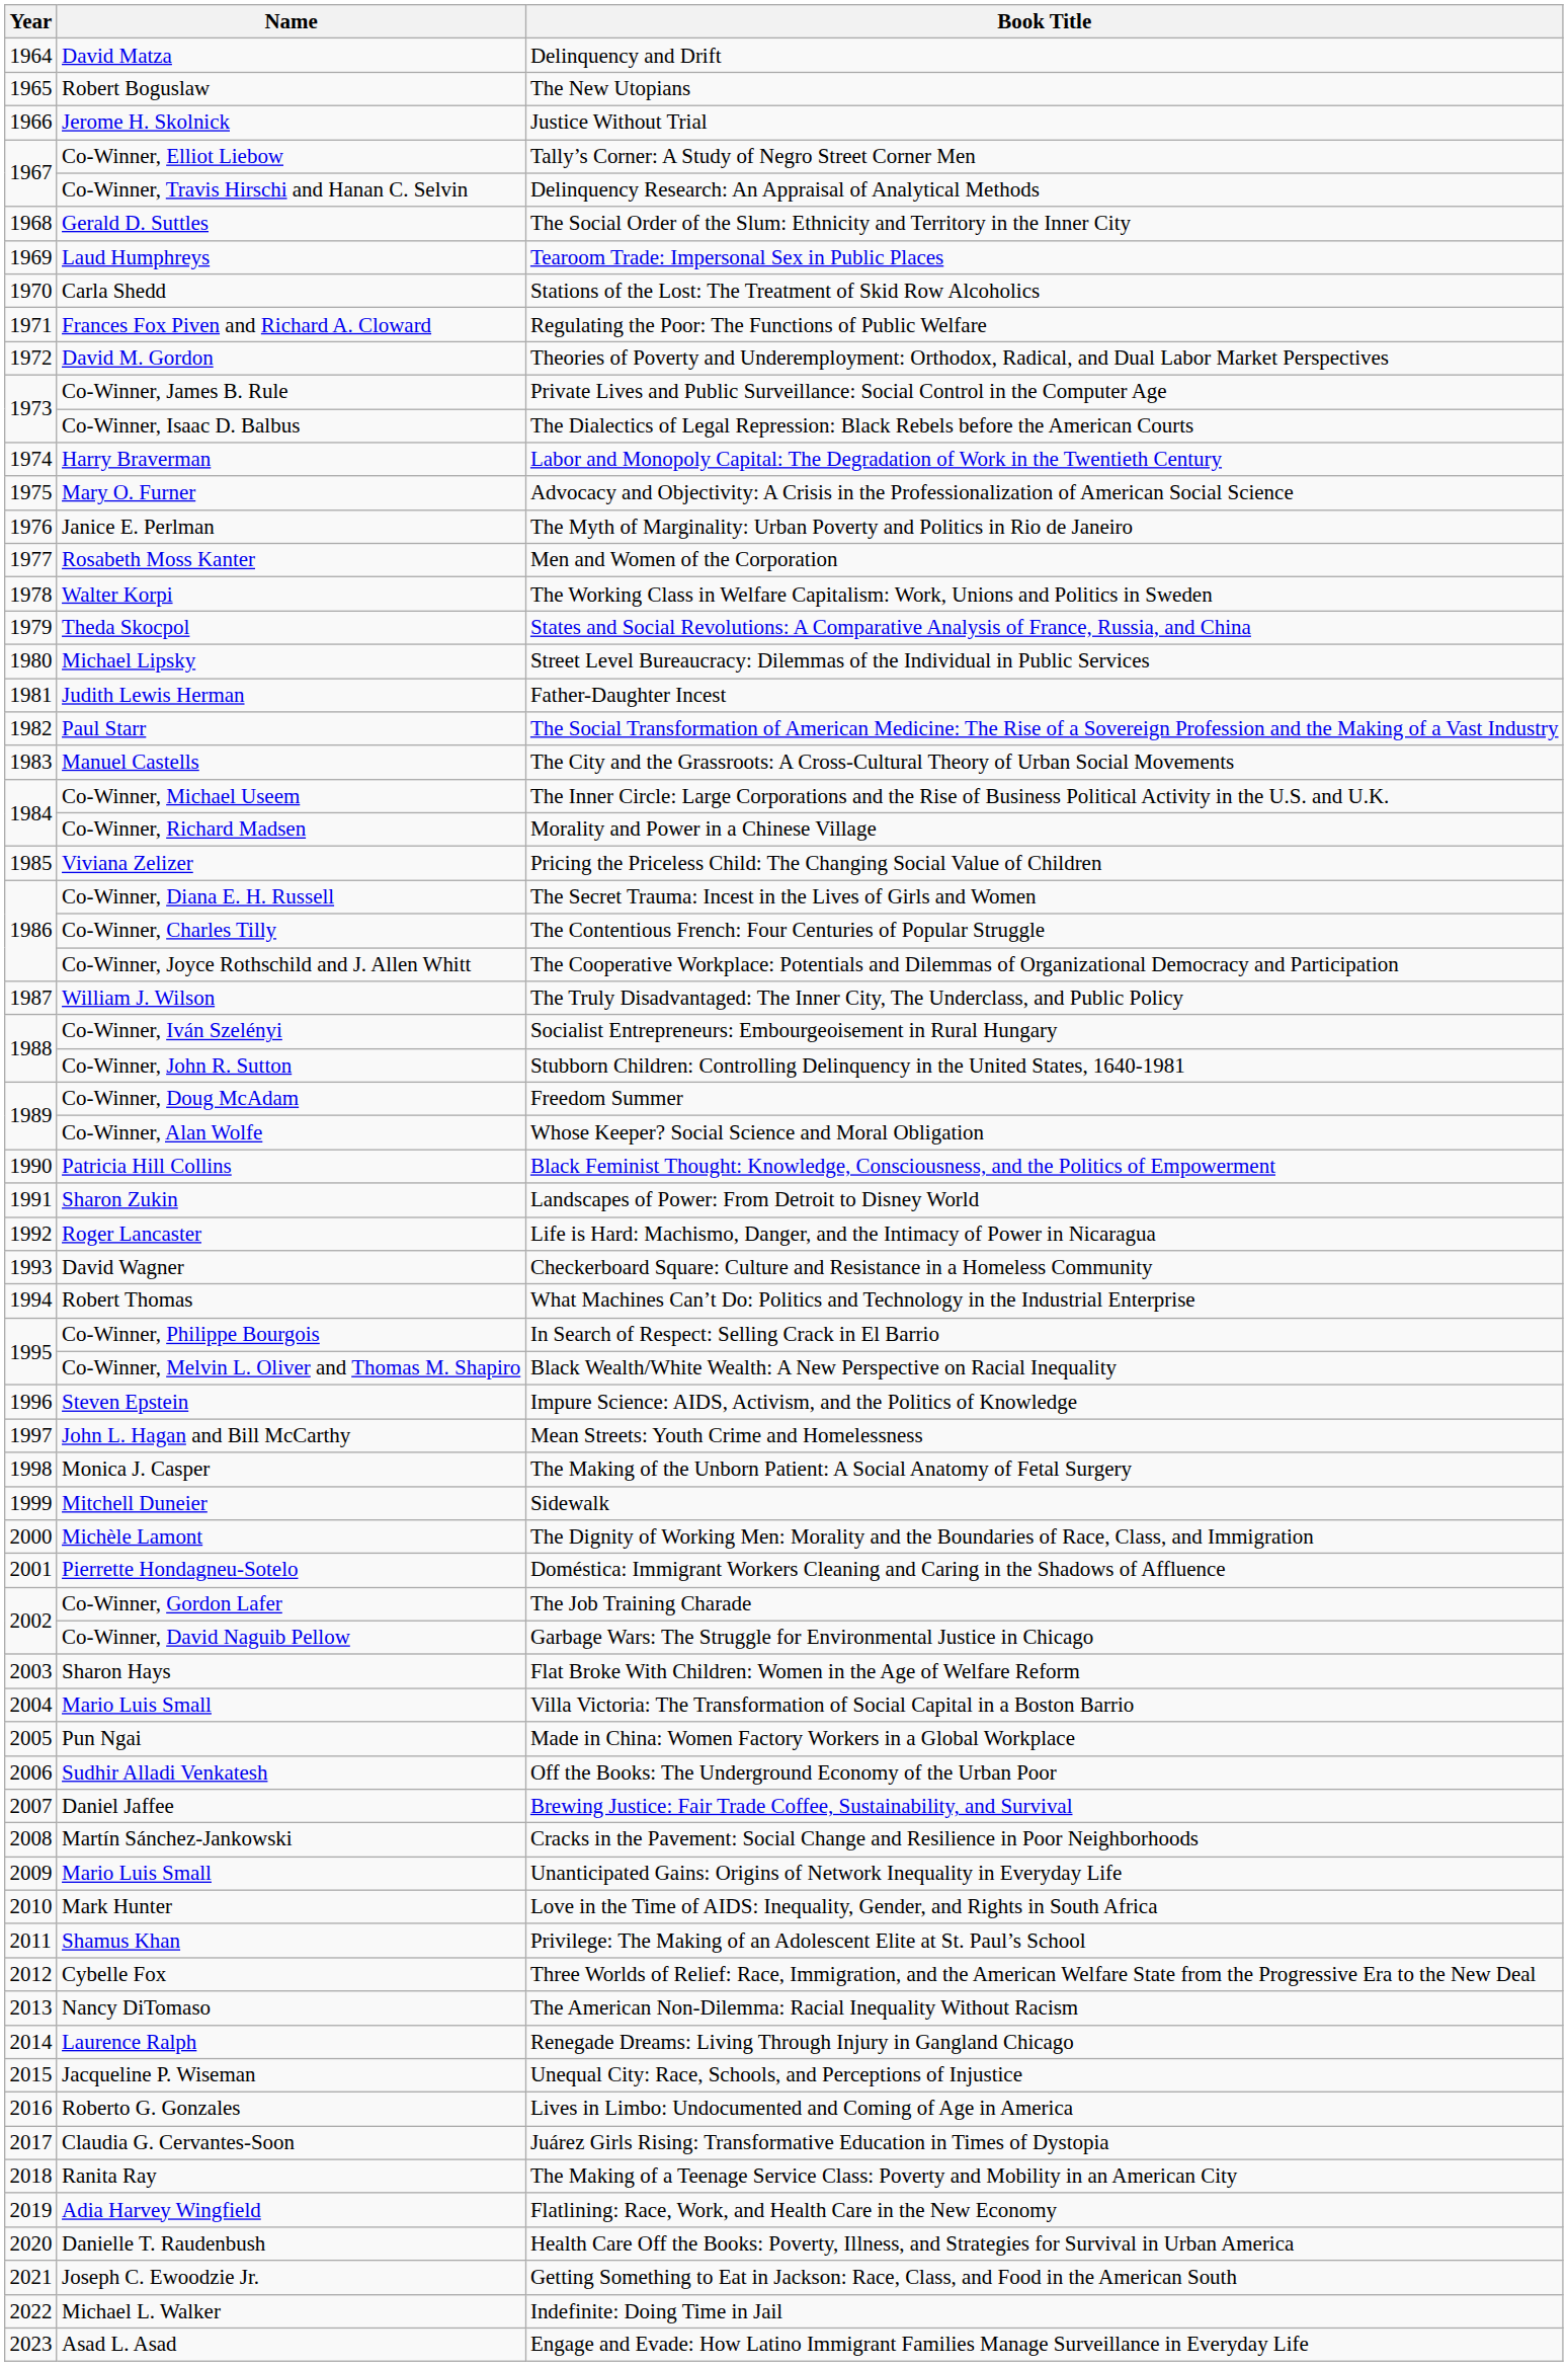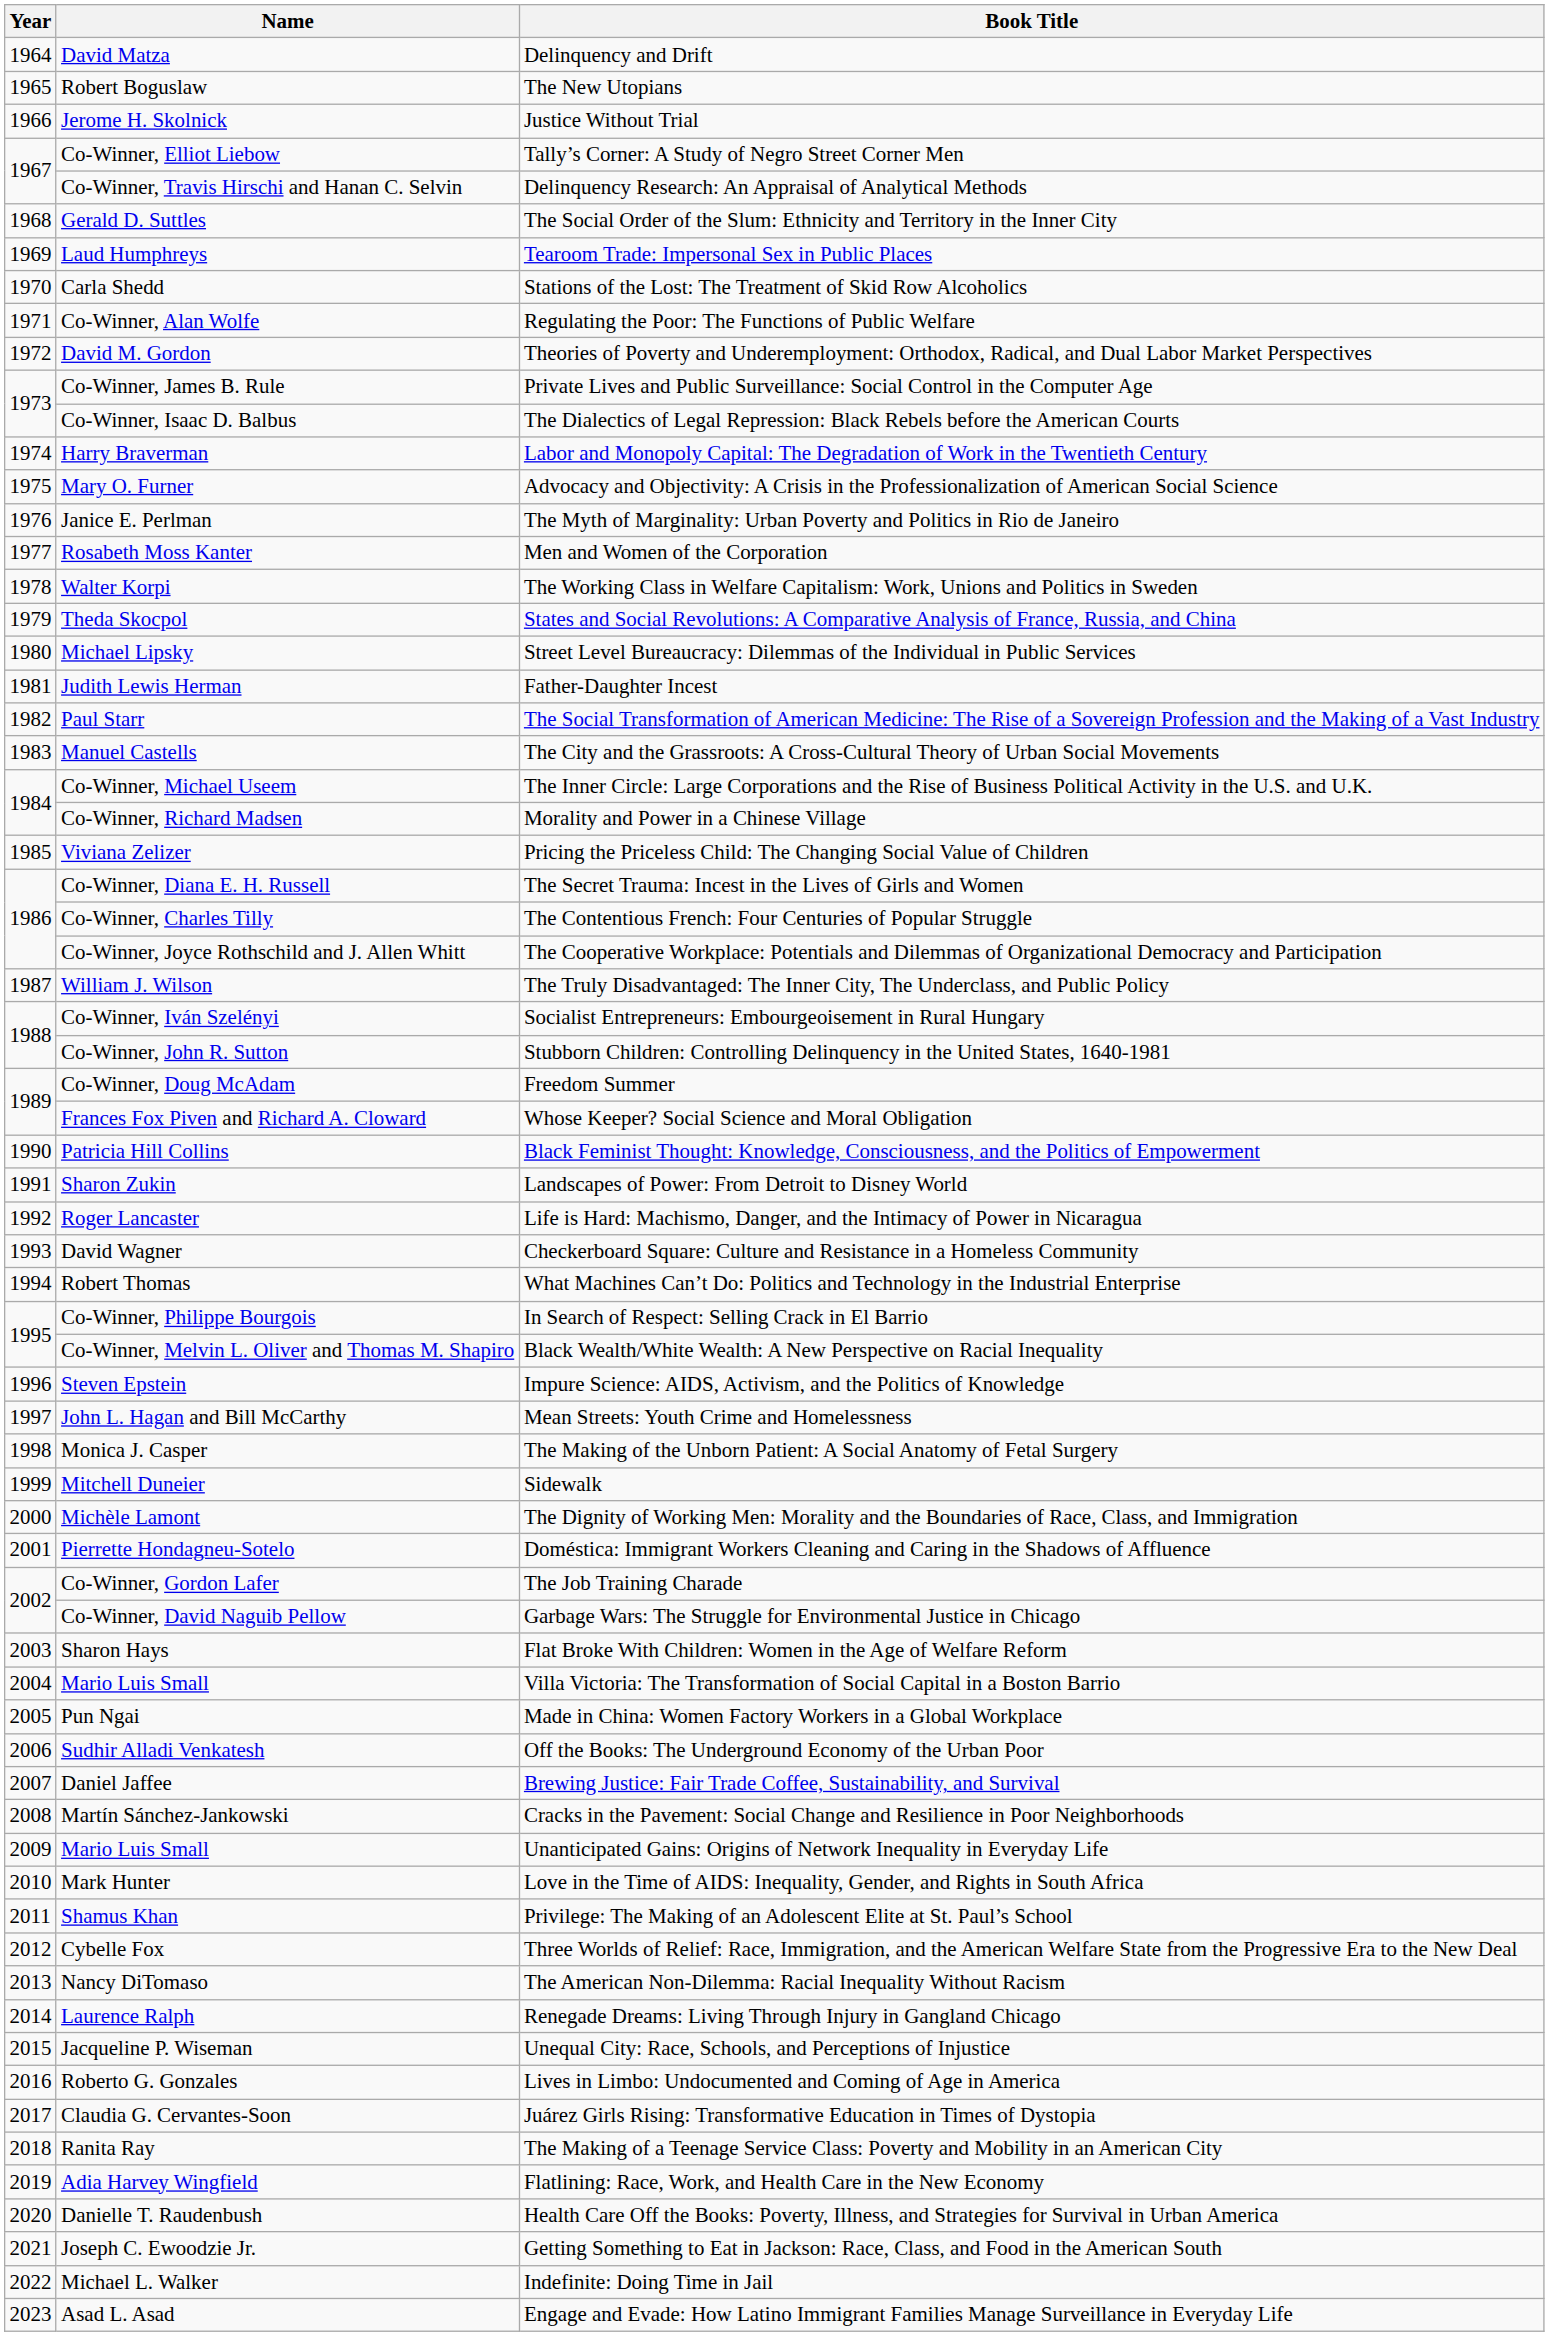Regulating the Poor: The Functions of Public Welfare | Name: Frances Fox Piven and Richard A. Cloward -> Co-Winner, Alan Wolfe
Whose Keeper? Social Science and Moral Obligation | Name: Co-Winner, Alan Wolfe -> Frances Fox Piven and Richard A. Cloward
